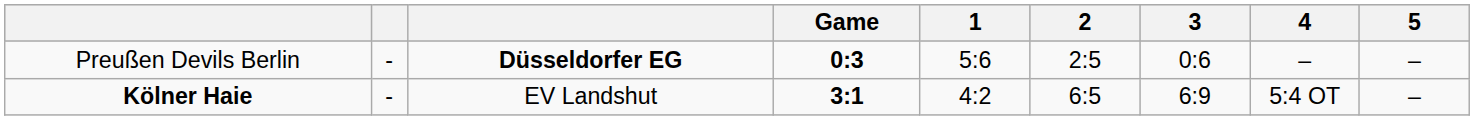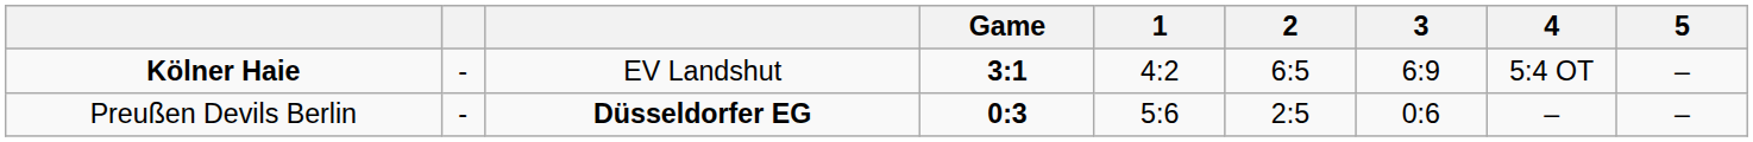rows swapped: Kölner Haie <-> Preußen Devils Berlin
